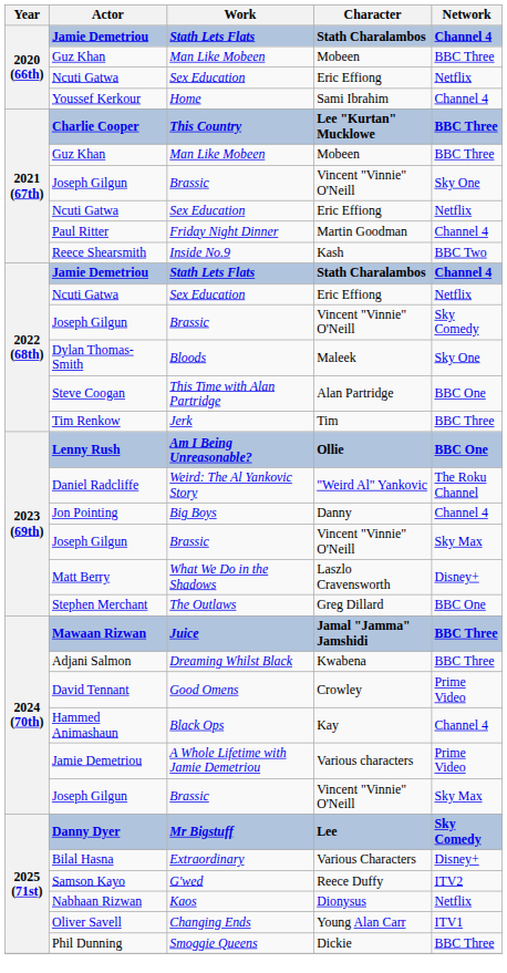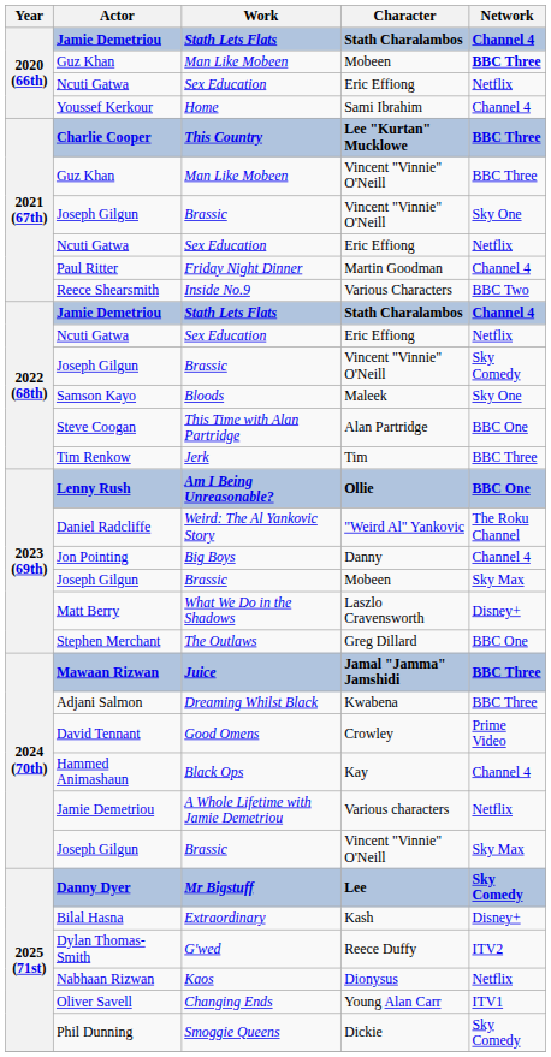2020 (66th) / Man Like Mobeen | Network: normal -> bold
2021 (67th) / Man Like Mobeen | Character: Mobeen -> Vincent "Vinnie" O'Neill
Inside No.9 | Character: Kash -> Various Characters
Bloods | Actor: Dylan Thomas-Smith -> Samson Kayo
2023 (69th) / Brassic | Character: Vincent "Vinnie" O'Neill -> Mobeen
A Whole Lifetime with Jamie Demetriou | Network: Prime Video -> Netflix
Extraordinary | Character: Various Characters -> Kash
G'wed | Actor: Samson Kayo -> Dylan Thomas-Smith
Smoggie Queens | Network: BBC Three -> Sky Comedy
